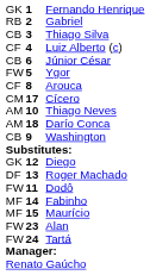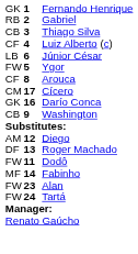Júnior César | column 1: CB -> LB
- row: AM | 10 | Thiago Neves
Darío Conca | column 1: AM -> GK
Darío Conca | column 2: 18 -> 16
Diego | column 1: GK -> AM
- row: MF | 15 | Maurício
